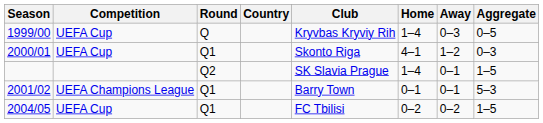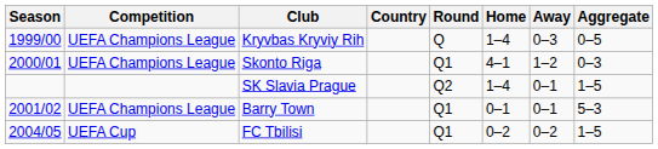columns swapped: Round <-> Club
1999/00 | Competition: UEFA Cup -> UEFA Champions League
2000/01 | Competition: UEFA Cup -> UEFA Champions League
